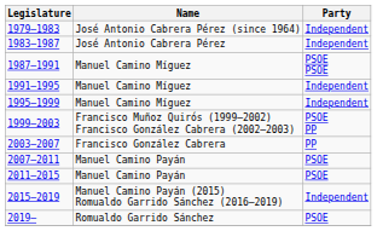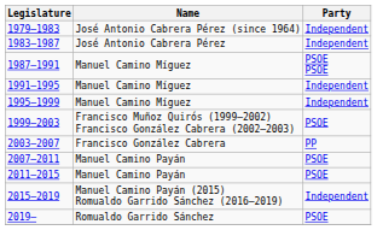1999–2003 | Party: PSOE PP -> PSOE
